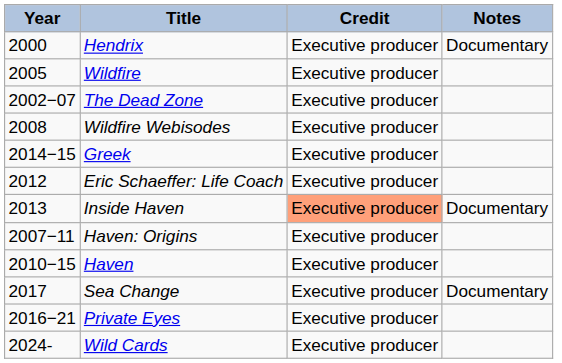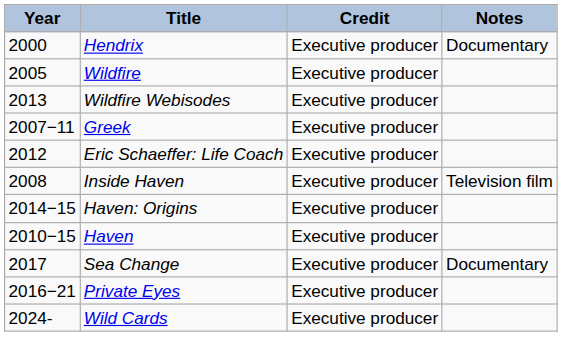- row: 2002−07 | The Dead Zone | Executive producer
Wildfire Webisodes | Year: 2008 -> 2013
Greek | Year: 2014−15 -> 2007−11
Inside Haven | Year: 2013 -> 2008
Inside Haven | Credit: lightsalmon background -> no background
Inside Haven | Notes: Documentary -> Television film
Haven: Origins | Year: 2007−11 -> 2014−15
